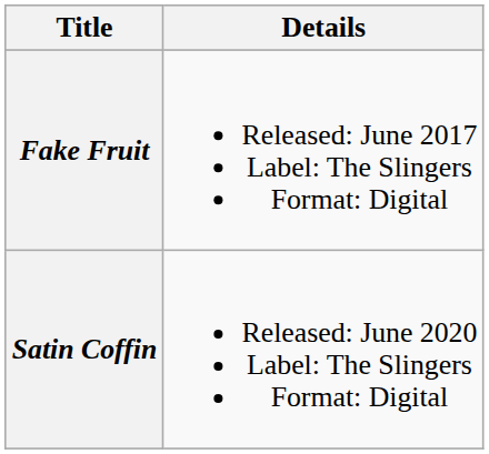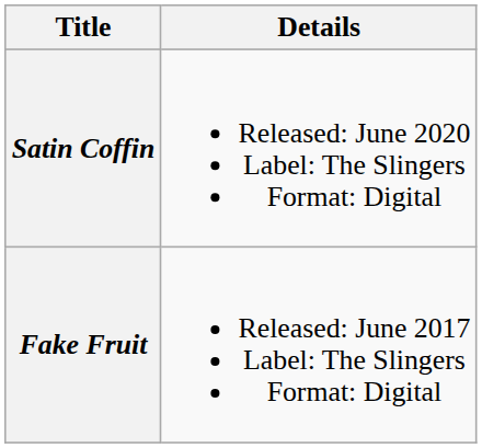rows swapped: Fake Fruit <-> Satin Coffin
